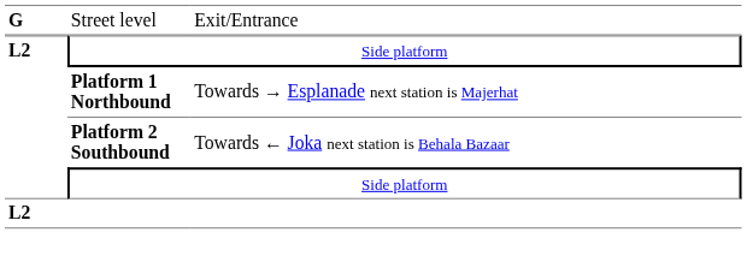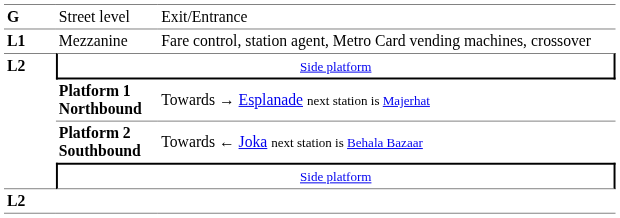+ row: L1 | Mezzanine | Fare control, station agent, Metro Card vending machines, crossover
